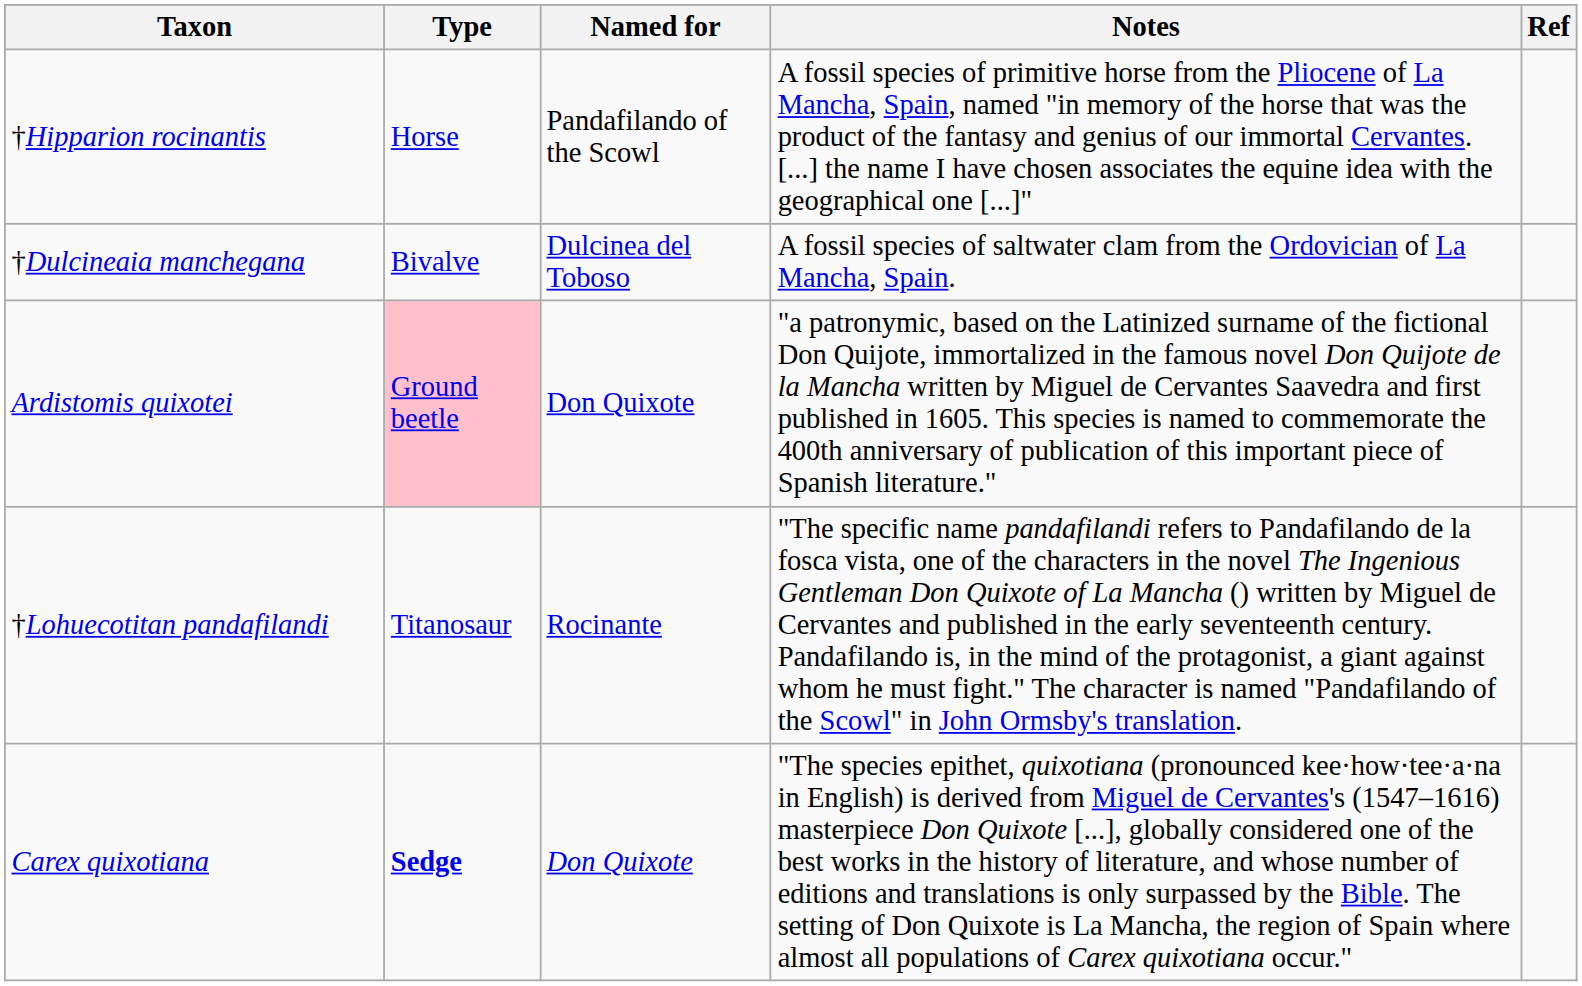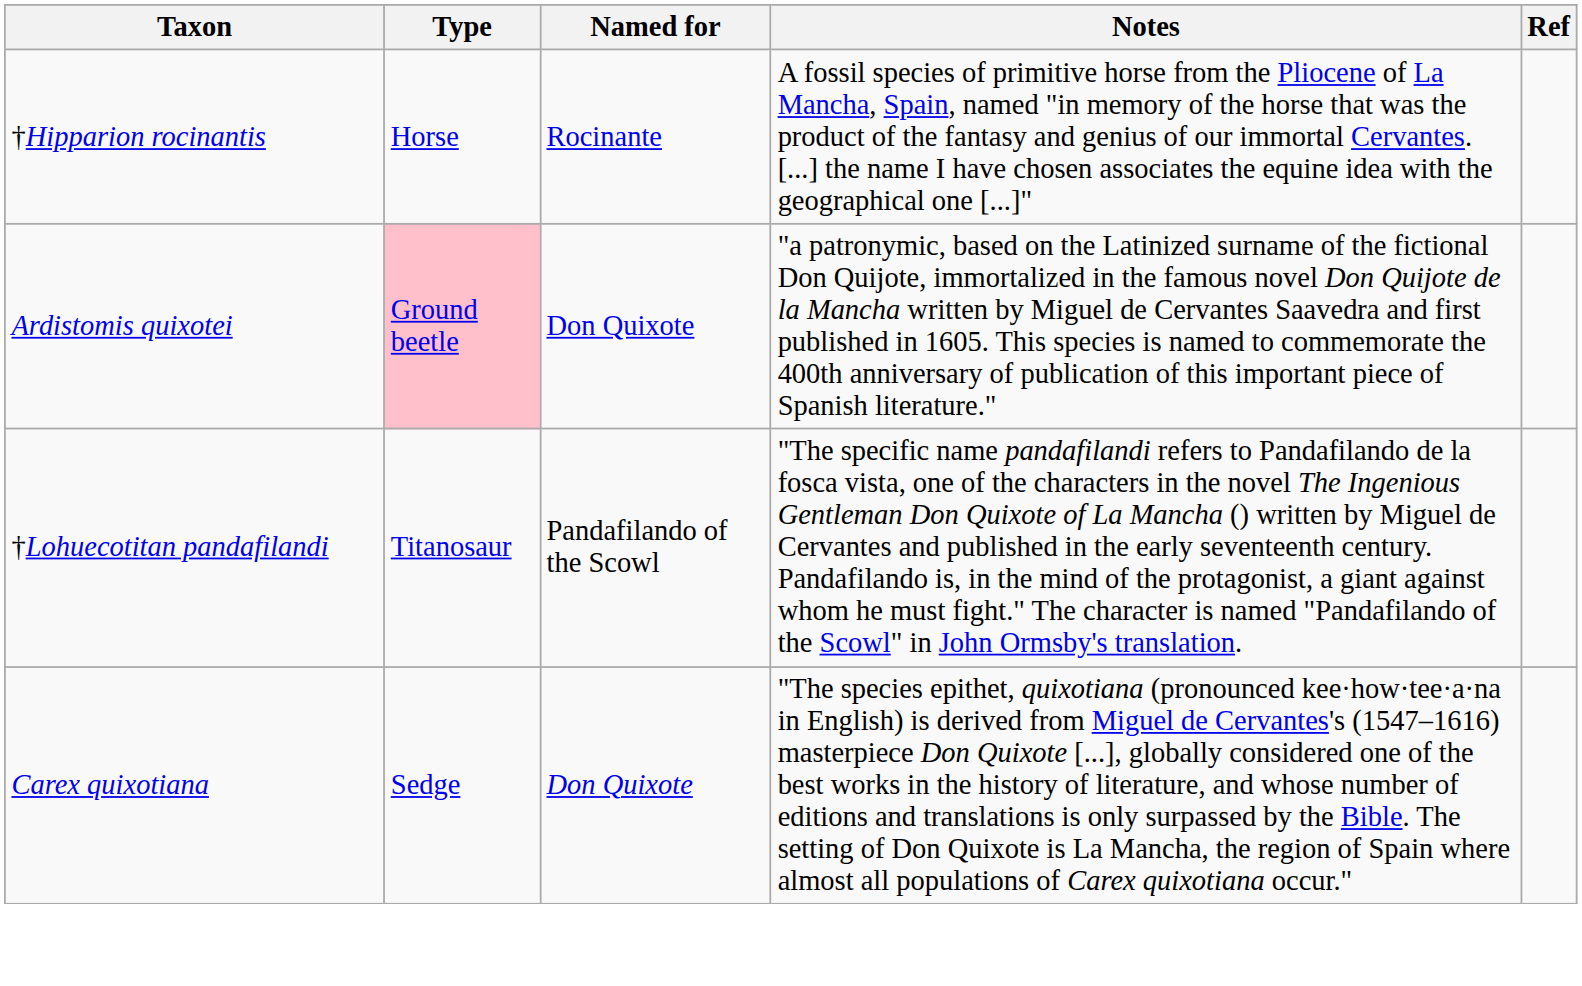†Hipparion rocinantis | Named for: Pandafilando of the Scowl -> Rocinante
- row: †Dulcineaia manchegana | Bivalve | Dulcinea del Toboso | A fossil species of saltwater clam from the Ordovician of La Mancha, Spain.
†Lohuecotitan pandafilandi | Named for: Rocinante -> Pandafilando of the Scowl
Carex quixotiana | Type: bold -> normal
